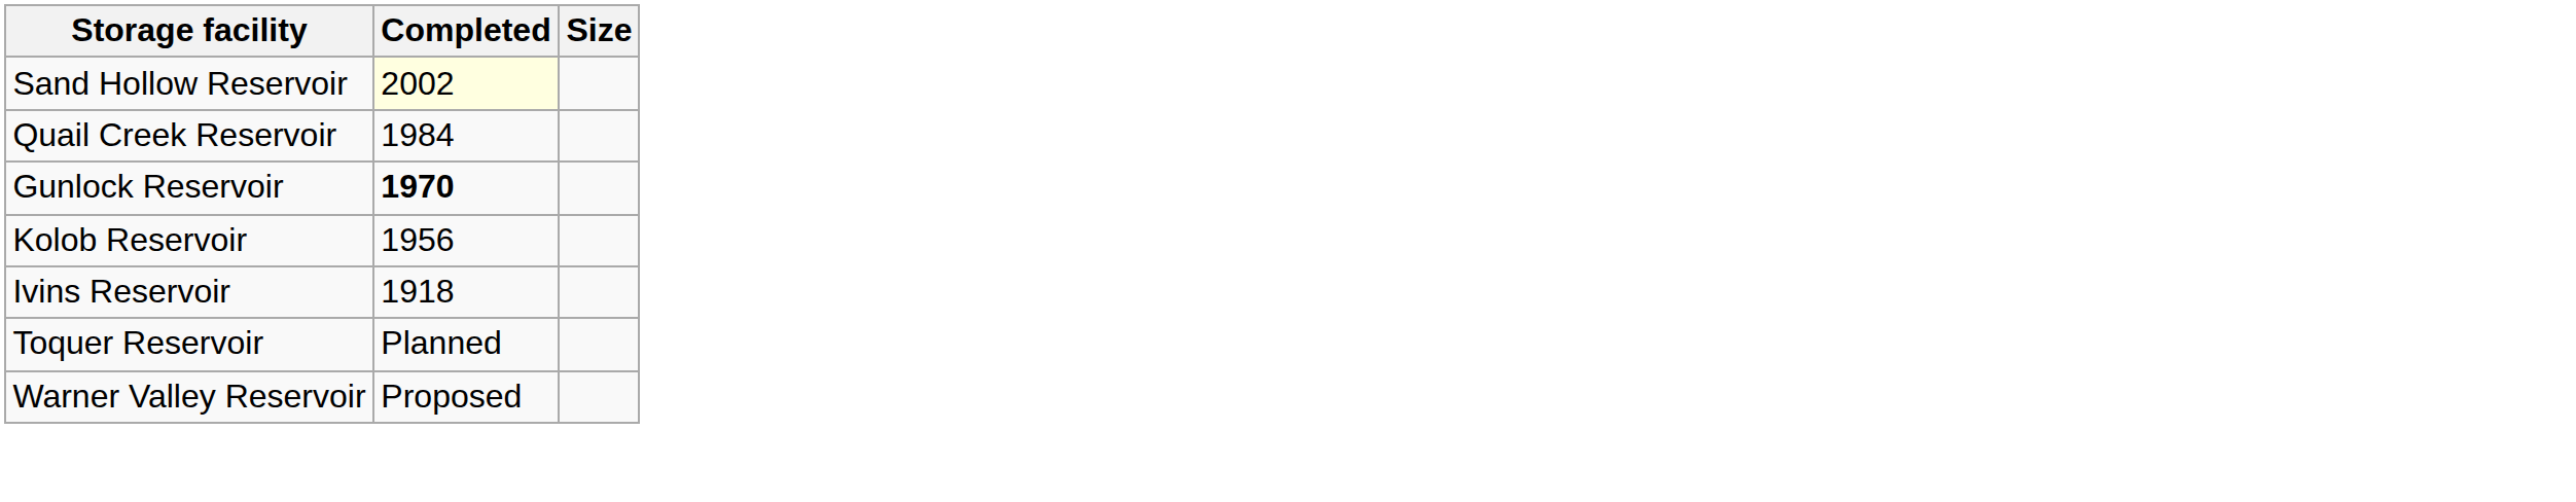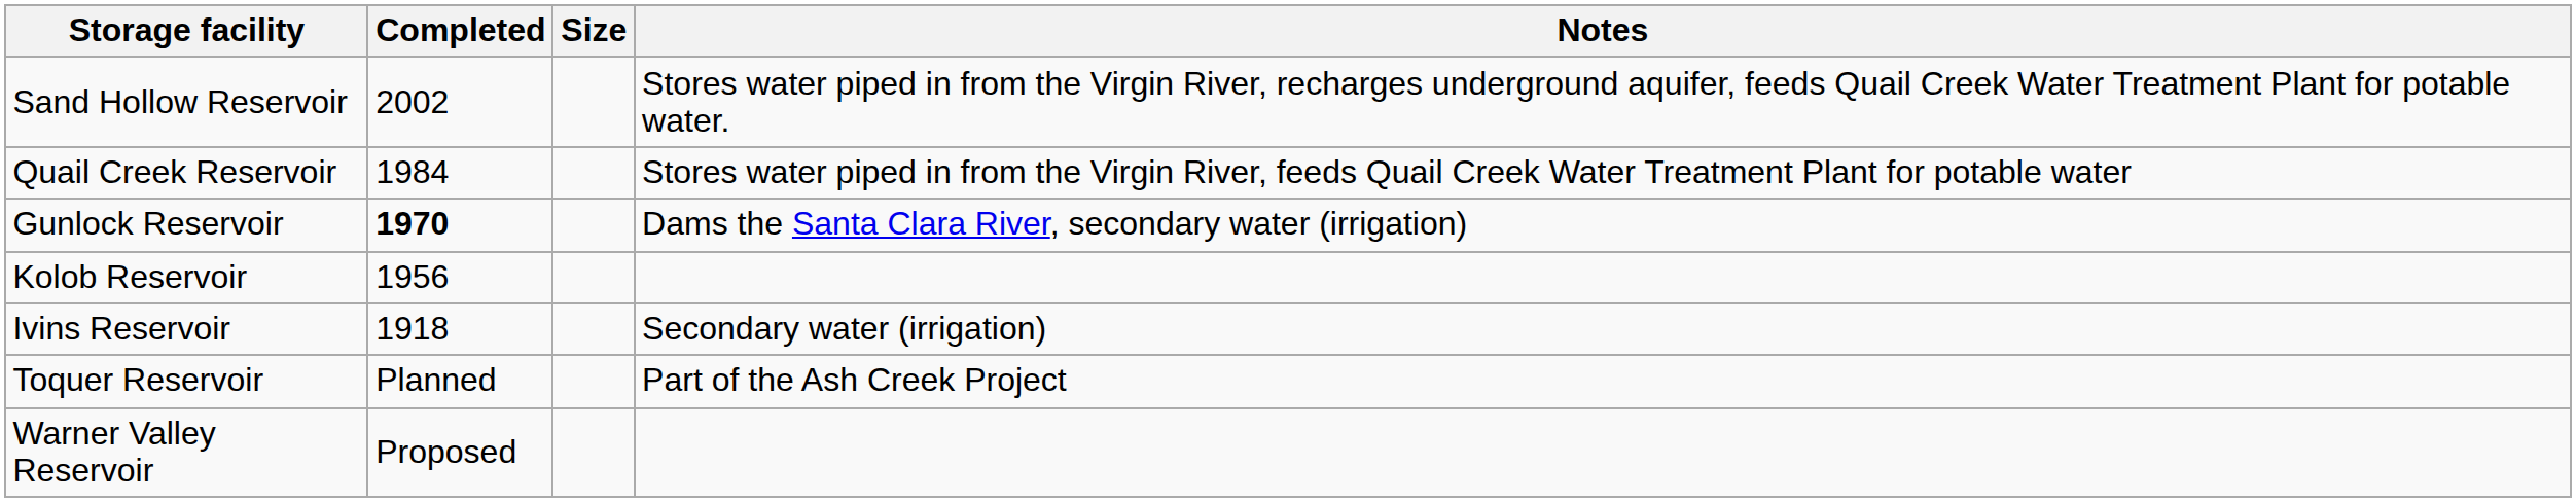+ column: Notes | Stores water piped in from the Virgin River, recharges underground aquifer, feeds Quail Creek Water Treatment Plant for potable water. | Stores water piped in from the Virgin River, feeds Quail Creek Water Treatment Plant for potable water | Dams the Santa Clara River, secondary water (irrigation) | Secondary water (irrigation) | Part of the Ash Creek Project
Sand Hollow Reservoir | Completed: lightyellow background -> no background
